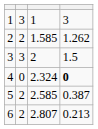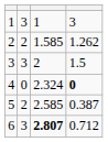6 | column 2: 2 -> 3
6 | column 3: normal -> bold
6 | column 4: 0.213 -> 0.712
